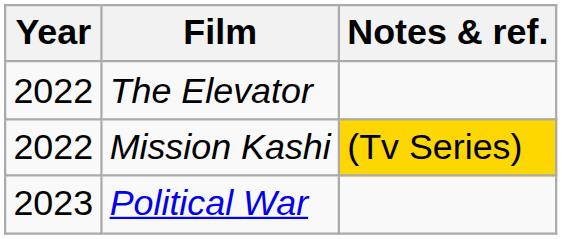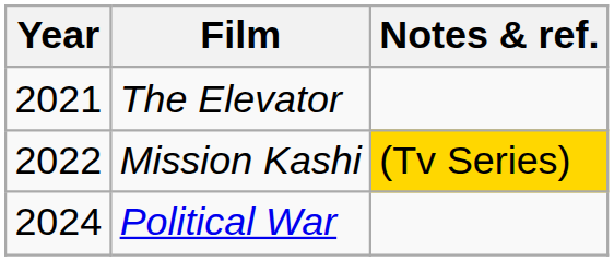The Elevator | Year: 2022 -> 2021
Political War | Year: 2023 -> 2024
